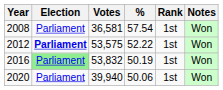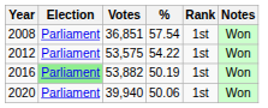2008 | Votes: 36,581 -> 36,851
2012 | Election: bold -> normal
2012 | %: 52.22 -> 54.22
2016 | Votes: 53,832 -> 53,882
